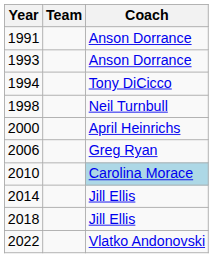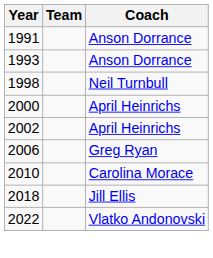- row: 1994 | Tony DiCicco
+ row: 2002 | April Heinrichs
2010 | Coach: lightblue background -> no background
- row: 2014 | Jill Ellis
